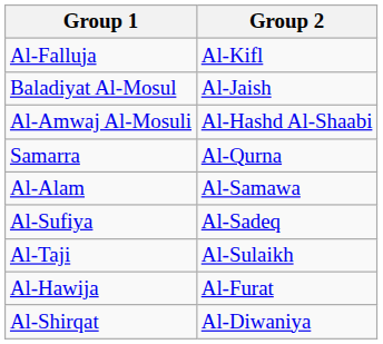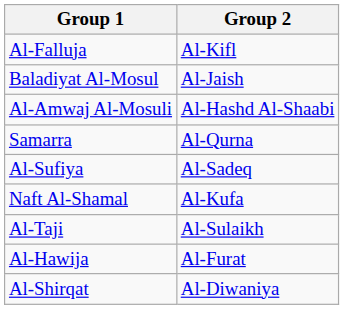- row: Al-Alam | Al-Samawa
+ row: Naft Al-Shamal | Al-Kufa
